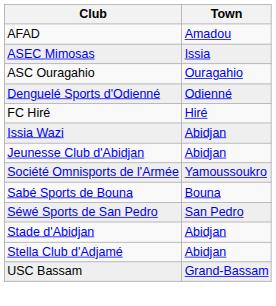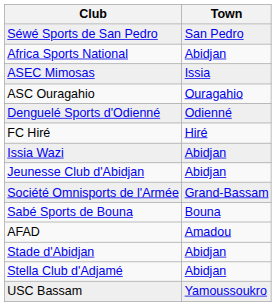rows swapped: AFAD <-> Séwé Sports de San Pedro
+ row: Africa Sports National | Abidjan
Société Omnisports de l'Armée | Town: Yamoussoukro -> Grand-Bassam
USC Bassam | Town: Grand-Bassam -> Yamoussoukro
